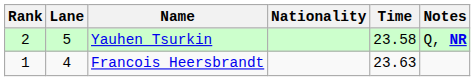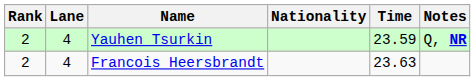Yauhen Tsurkin | Lane: 5 -> 4
Yauhen Tsurkin | Time: 23.58 -> 23.59
Francois Heersbrandt | Rank: 1 -> 2
